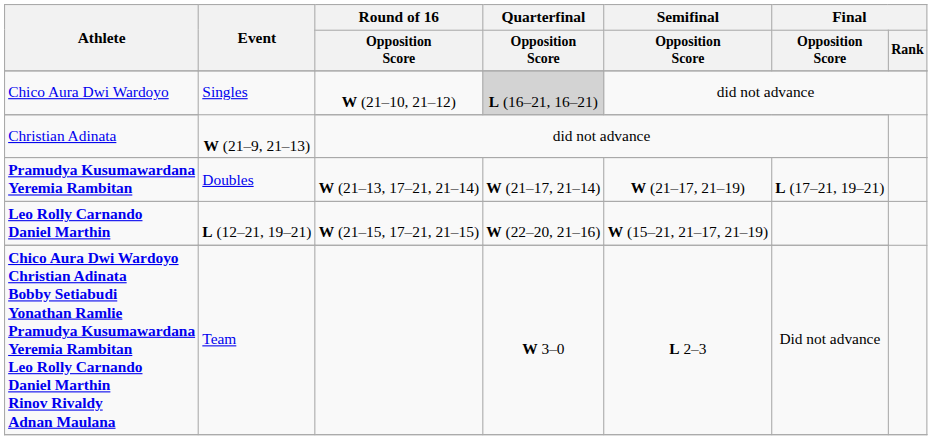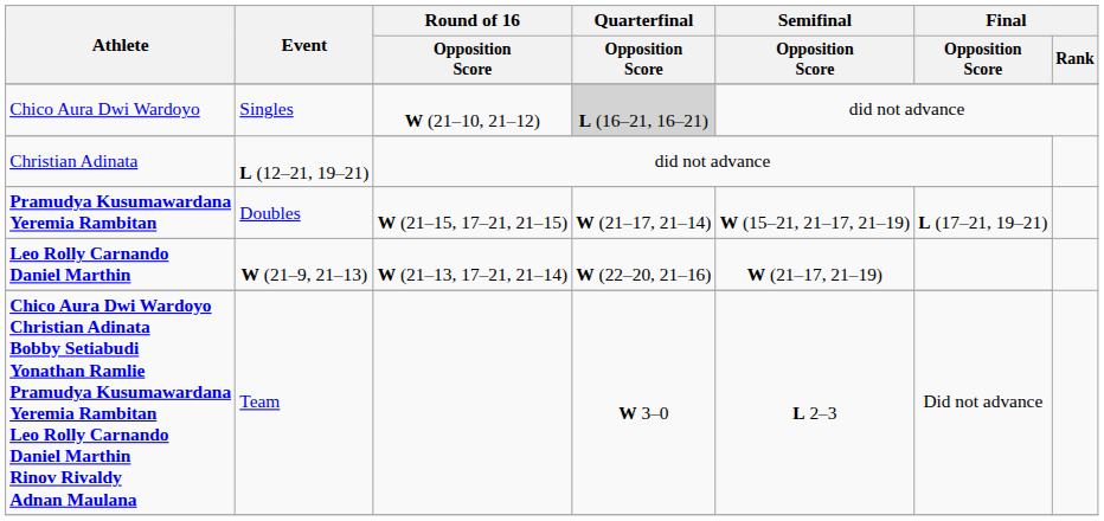Christian Adinata | Event: W (21–9, 21–13) -> L (12–21, 19–21)
Pramudya Kusumawardana Yeremia Rambitan | Round of 16 / Opposition Score: W (21–13, 17–21, 21–14) -> W (21–15, 17–21, 21–15)
Pramudya Kusumawardana Yeremia Rambitan | Semifinal / Opposition Score: W (21–17, 21–19) -> W (15–21, 21–17, 21–19)
Leo Rolly Carnando Daniel Marthin | Event: L (12–21, 19–21) -> W (21–9, 21–13)
Leo Rolly Carnando Daniel Marthin | Round of 16 / Opposition Score: W (21–15, 17–21, 21–15) -> W (21–13, 17–21, 21–14)
Leo Rolly Carnando Daniel Marthin | Semifinal / Opposition Score: W (15–21, 21–17, 21–19) -> W (21–17, 21–19)
